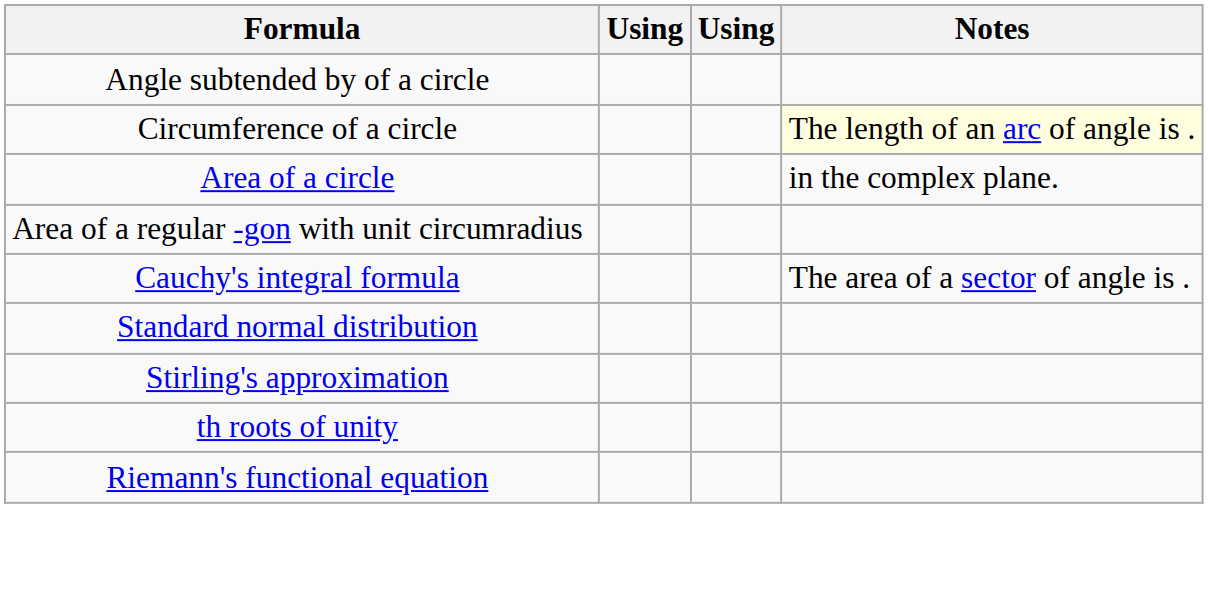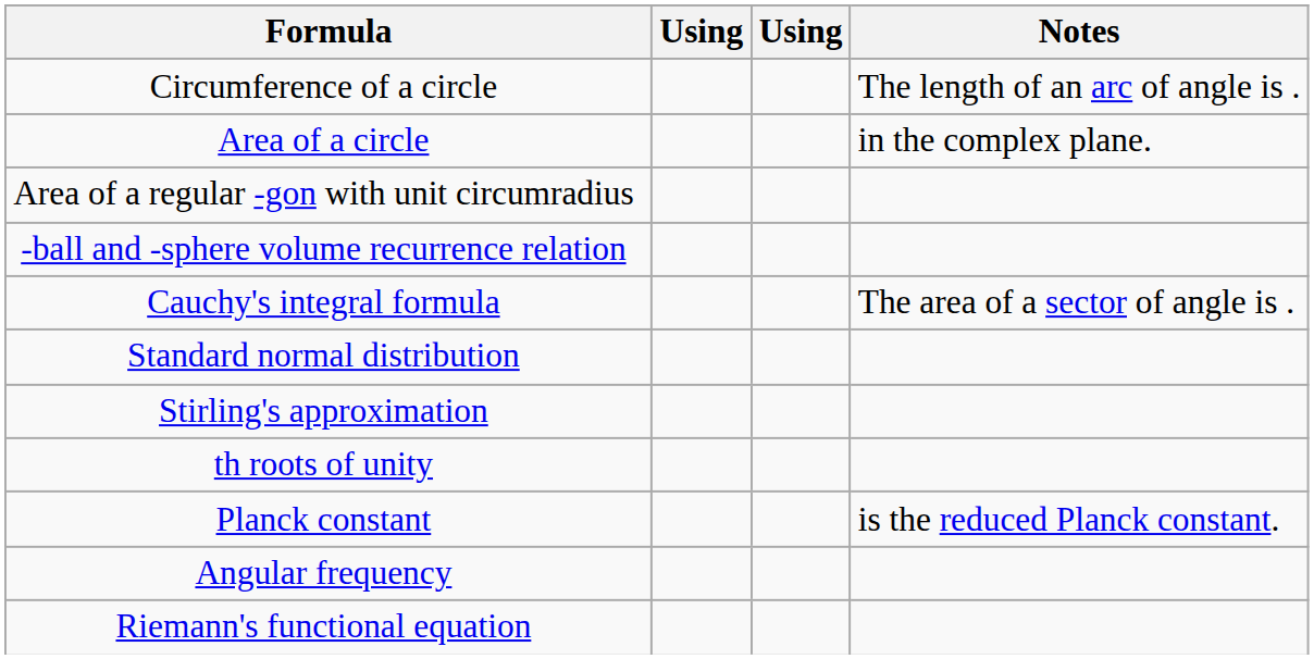- row: Angle subtended by of a circle
Circumference of a circle | Notes: lightyellow background -> no background
+ row: -ball and -sphere volume recurrence relation
+ row: Planck constant | is the reduced Planck constant.
+ row: Angular frequency
